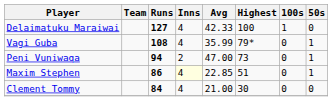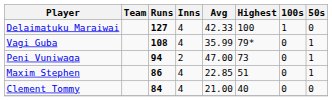Maxim Stephen | Inns: lightyellow background -> no background
Clement Tommy | Highest: 30 -> 40
